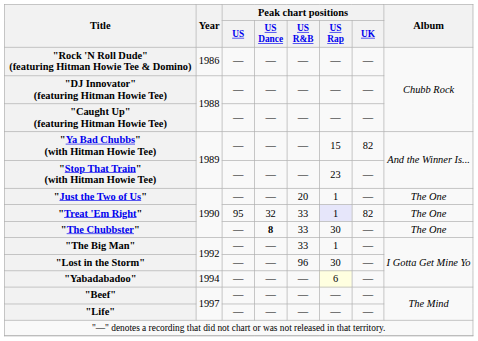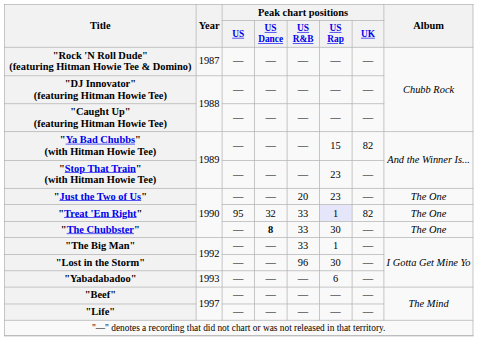"Rock 'N Roll Dude" (featuring Hitman Howie Tee & Domino) | Year: 1986 -> 1987
"Just the Two of Us" | Peak chart positions / US Rap: 1 -> 23
"Yabadabadoo" | Year: 1994 -> 1993
"Yabadabadoo" | Peak chart positions / US Rap: lightyellow background -> no background
